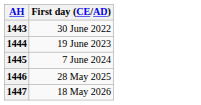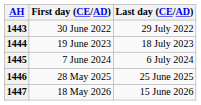+ column: Last day (CE/AD) | 29 July 2022 | 18 July 2023 | 6 July 2024 | 25 June 2025 | 15 June 2026
